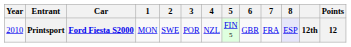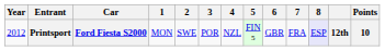Printsport | Year: 2010 -> 2012
Printsport | Points: 12 -> 10
